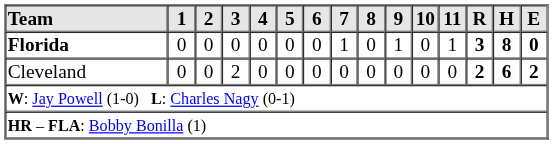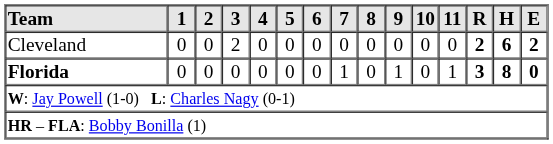rows swapped: Cleveland <-> Florida
